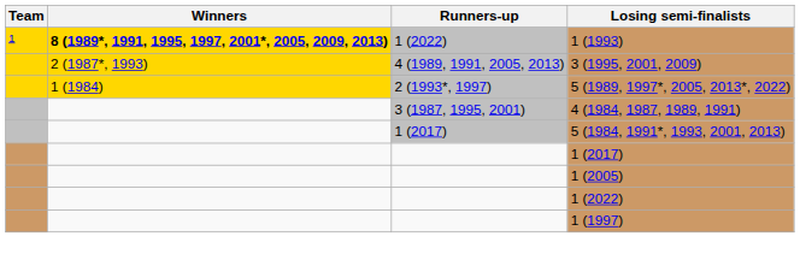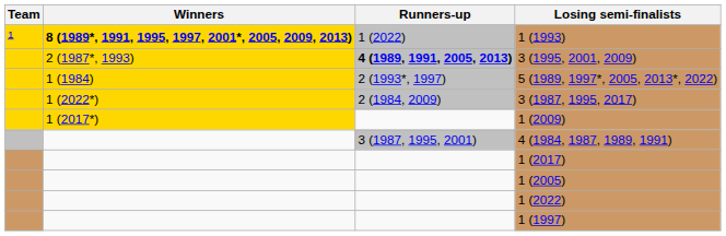3 (1995, 2001, 2009) | Runners-up: normal -> bold
+ row: 1 (2022*) | 2 (1984, 2009) | 3 (1987, 1995, 2017)
+ row: 1 (2017*) | 1 (2009)
- row: 1 (2017) | 5 (1984, 1991*, 1993, 2001, 2013)
